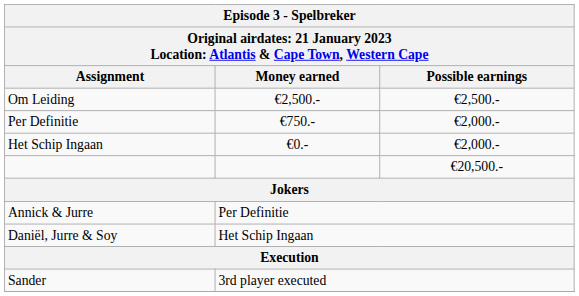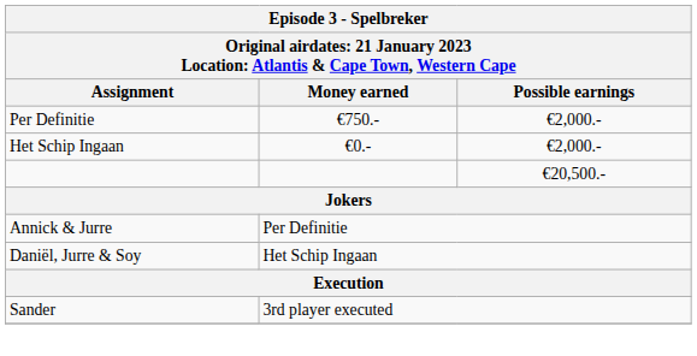- row: Om Leiding | €2,500.- | €2,500.-
